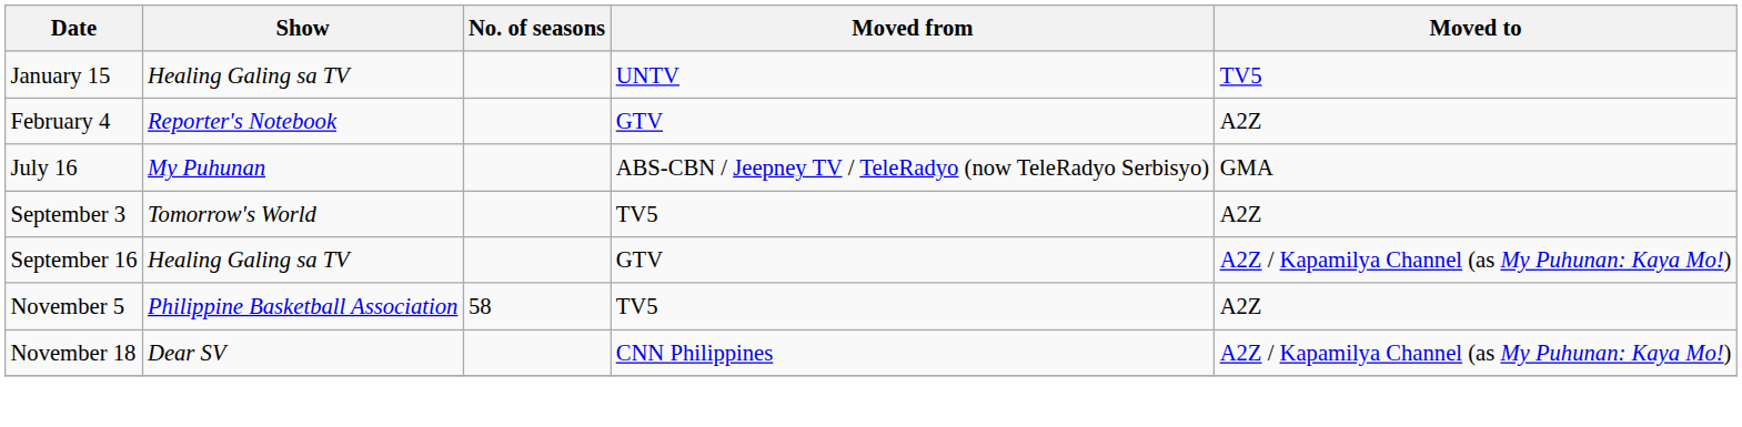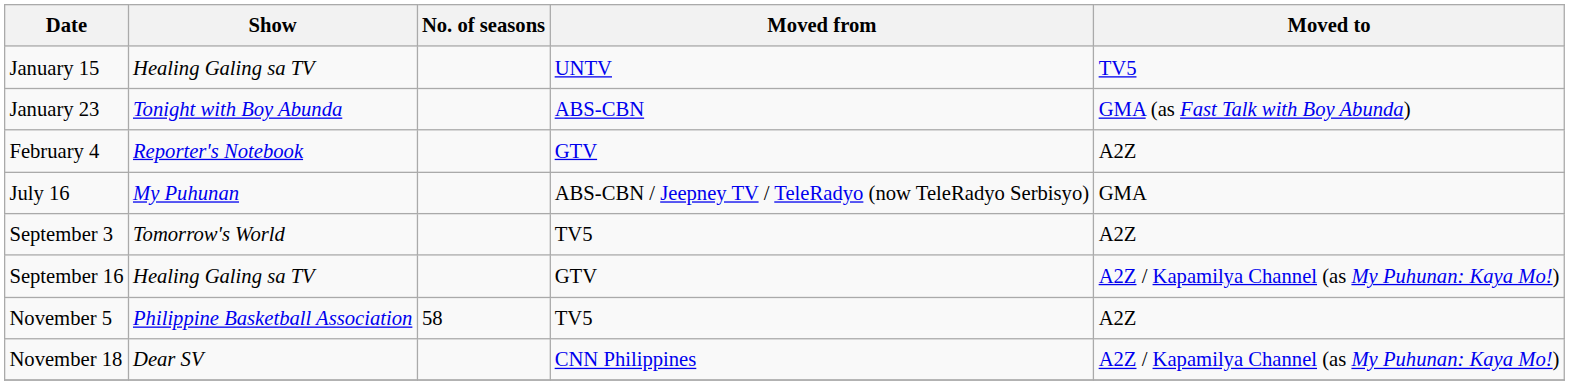+ row: January 23 | Tonight with Boy Abunda | ABS-CBN | GMA (as Fast Talk with Boy Abunda)
